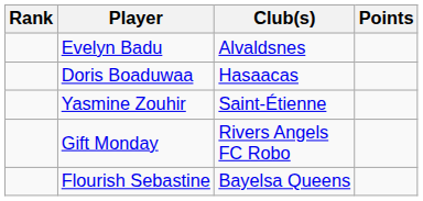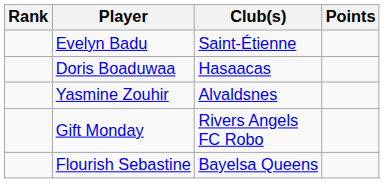Evelyn Badu | Club(s): Alvaldsnes -> Saint-Étienne
Yasmine Zouhir | Club(s): Saint-Étienne -> Alvaldsnes
